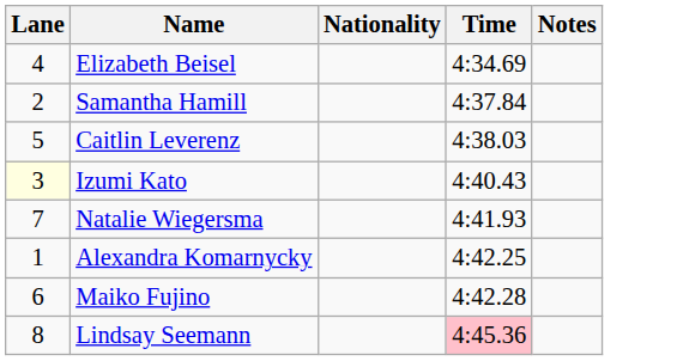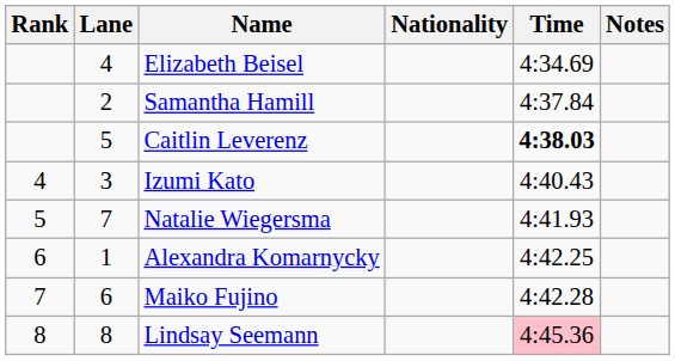+ column: Rank | 4 | 5 | 6 | 7 | 8
Caitlin Leverenz | Time: normal -> bold
Izumi Kato | Lane: lightyellow background -> no background
